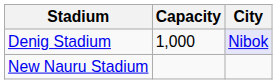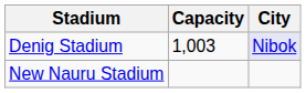Denig Stadium | Capacity: 1,000 -> 1,003
